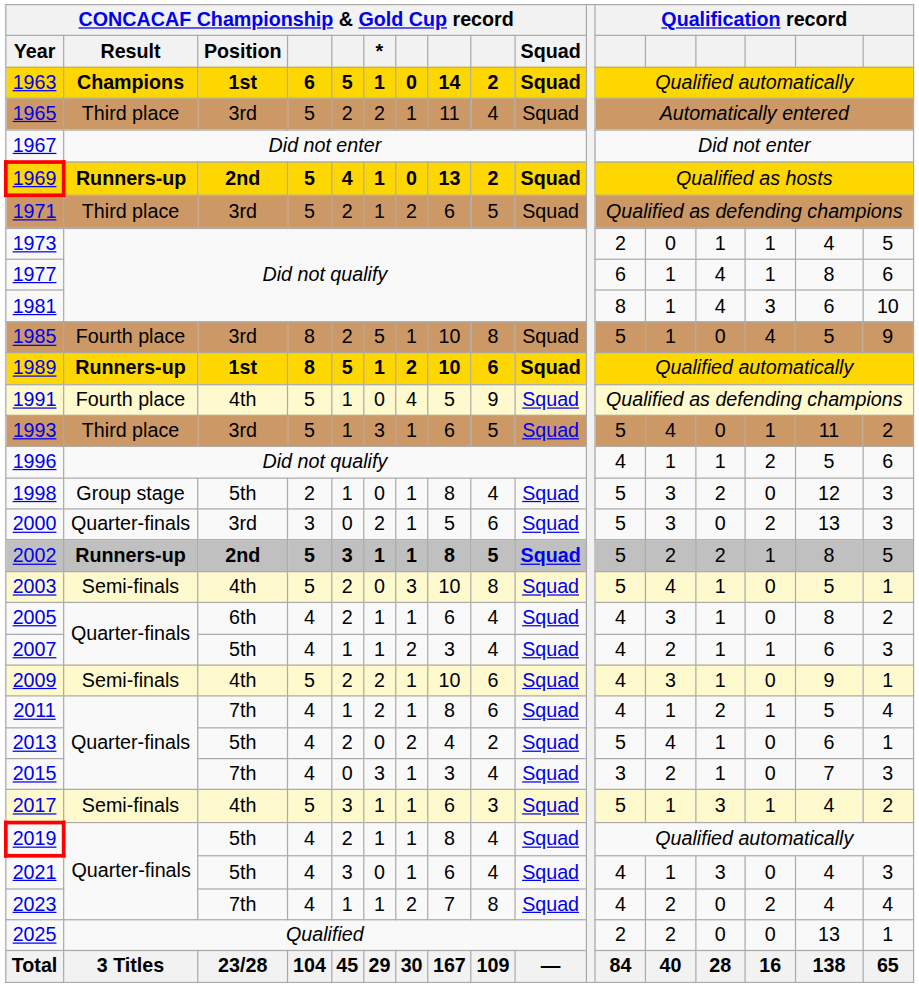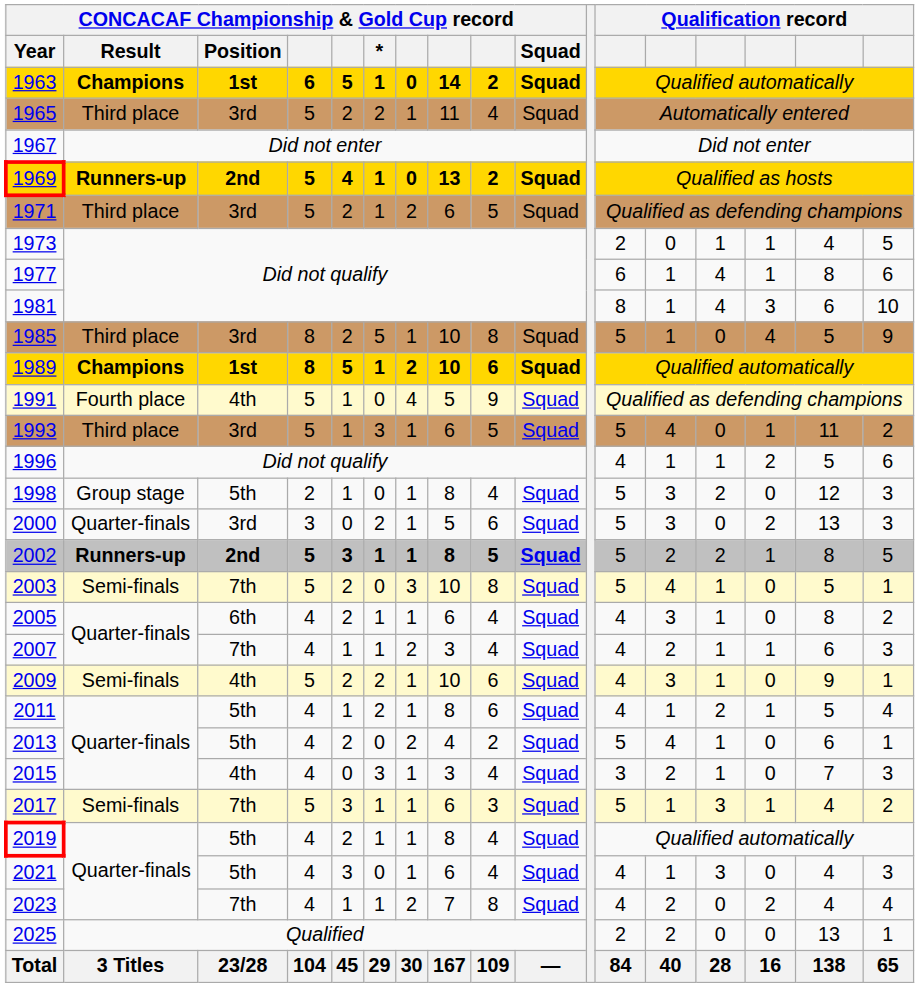1985 | CONCACAF Championship & Gold Cup record / Result: Fourth place -> Third place
1989 | CONCACAF Championship & Gold Cup record / Result: Runners-up -> Champions
2003 | CONCACAF Championship & Gold Cup record / Position: 4th -> 7th
2007 | CONCACAF Championship & Gold Cup record / Position: 5th -> 7th
2011 | CONCACAF Championship & Gold Cup record / Position: 7th -> 5th
2015 | CONCACAF Championship & Gold Cup record / Position: 7th -> 4th
2017 | CONCACAF Championship & Gold Cup record / Position: 4th -> 7th
